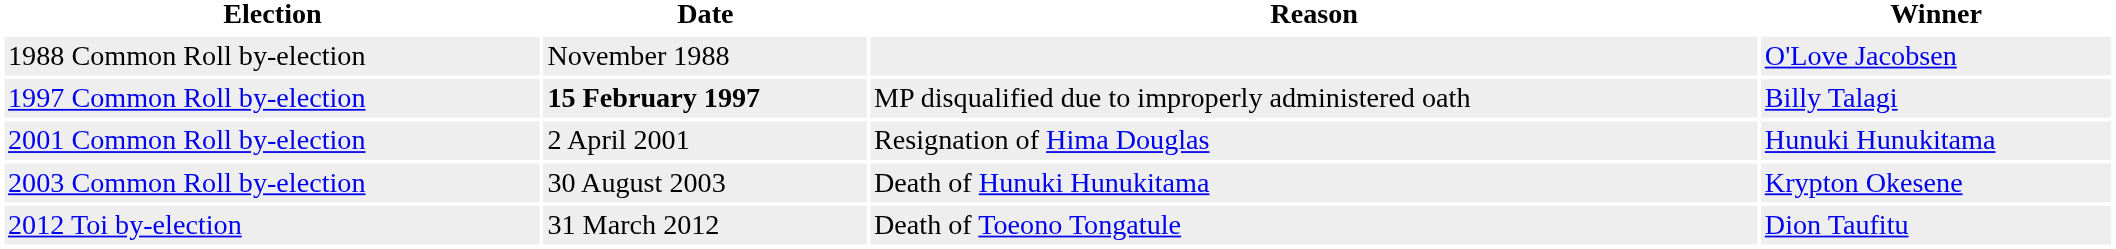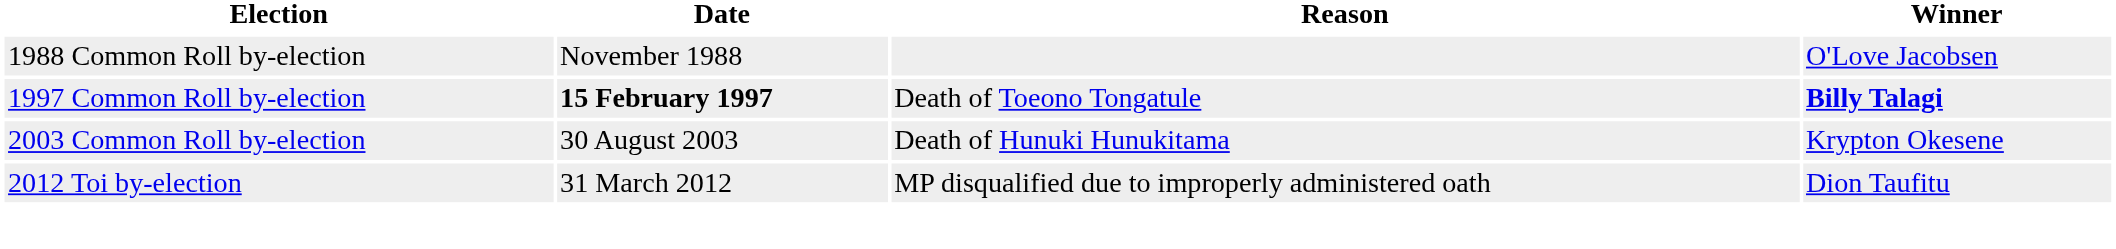1997 Common Roll by-election | Reason: MP disqualified due to improperly administered oath -> Death of Toeono Tongatule
1997 Common Roll by-election | Winner: normal -> bold
- row: 2001 Common Roll by-election | 2 April 2001 | Resignation of Hima Douglas | Hunuki Hunukitama
2012 Toi by-election | Reason: Death of Toeono Tongatule -> MP disqualified due to improperly administered oath
